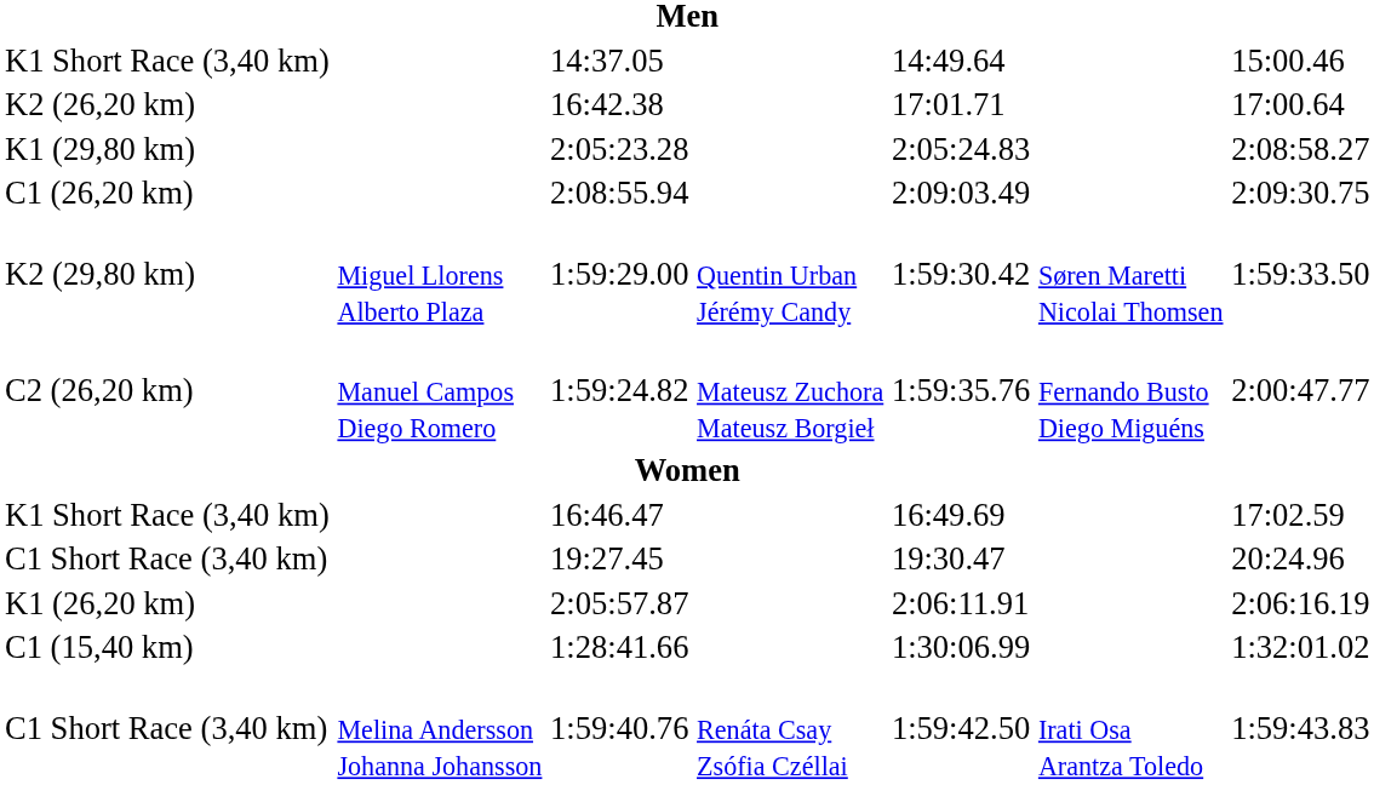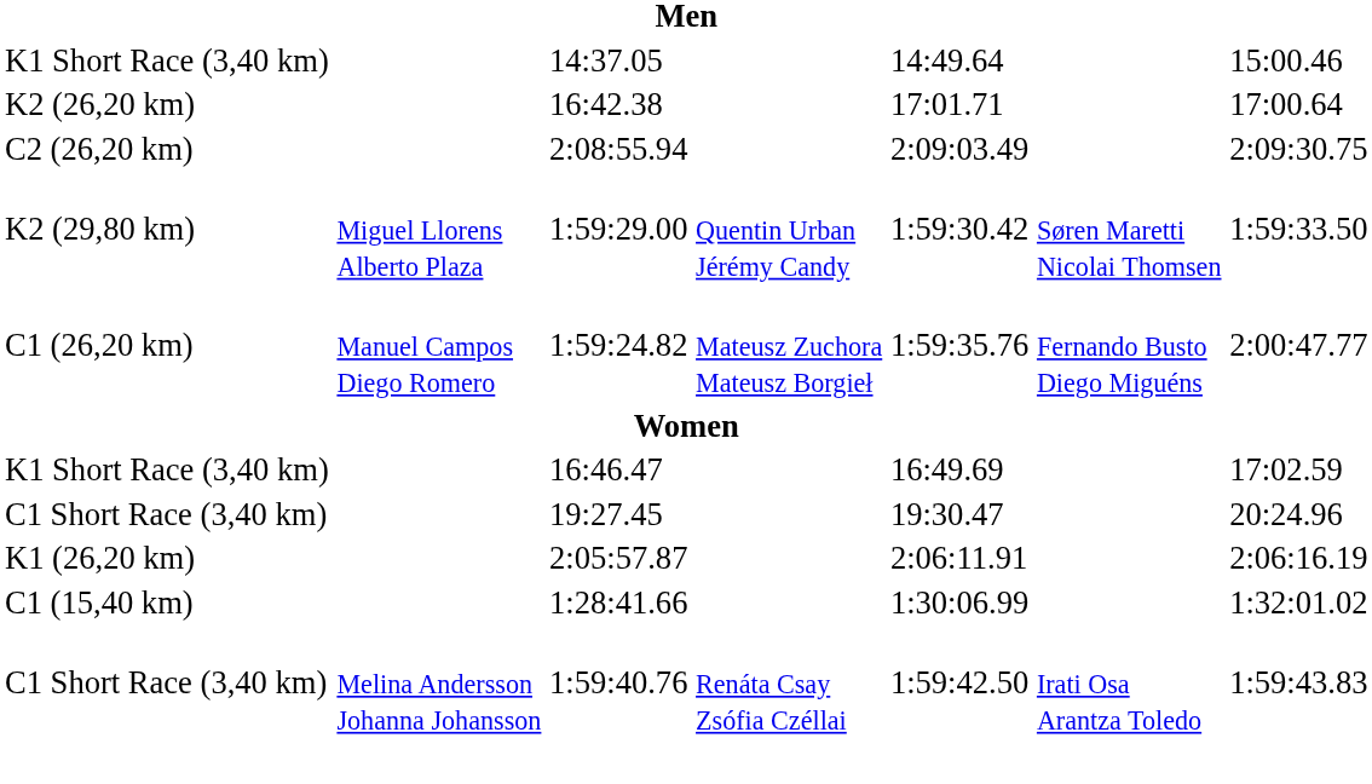- row: K1 (29,80 km) | 2:05:23.28 | 2:05:24.83 | 2:08:58.27
2:08:55.94 | column 1: C1 (26,20 km) -> C2 (26,20 km)
1:59:24.82 | column 1: C2 (26,20 km) -> C1 (26,20 km)
